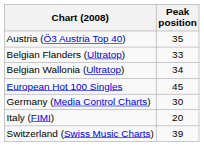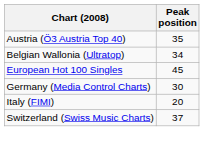- row: Belgian Flanders (Ultratop) | 33
Switzerland (Swiss Music Charts) | Peak position: 39 -> 37
